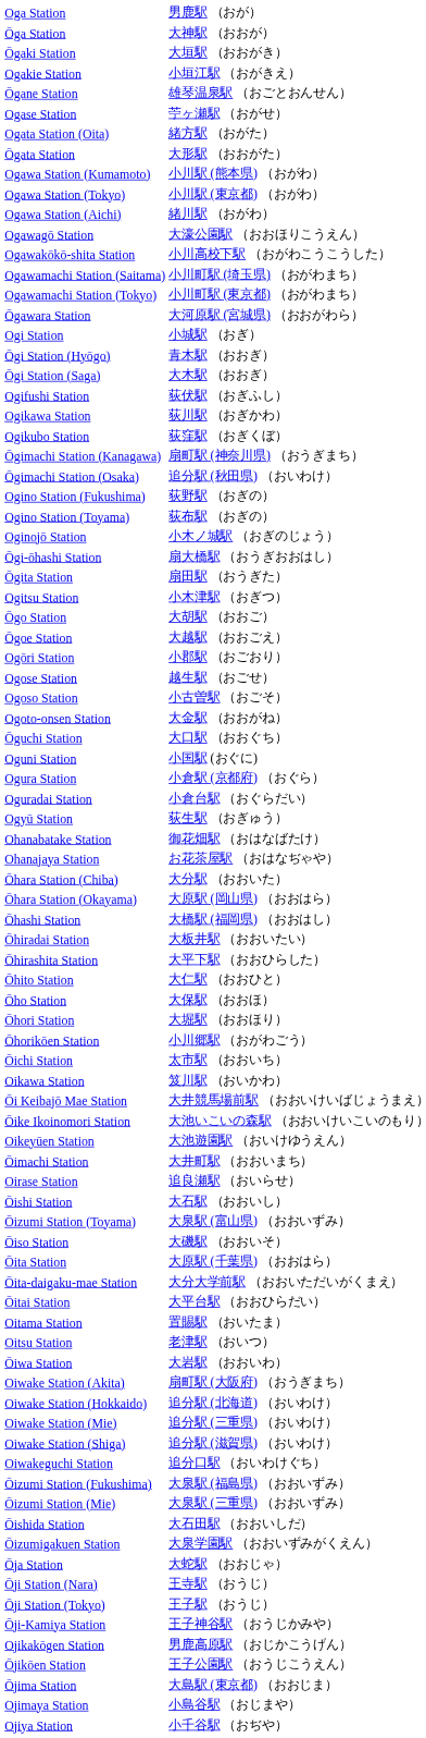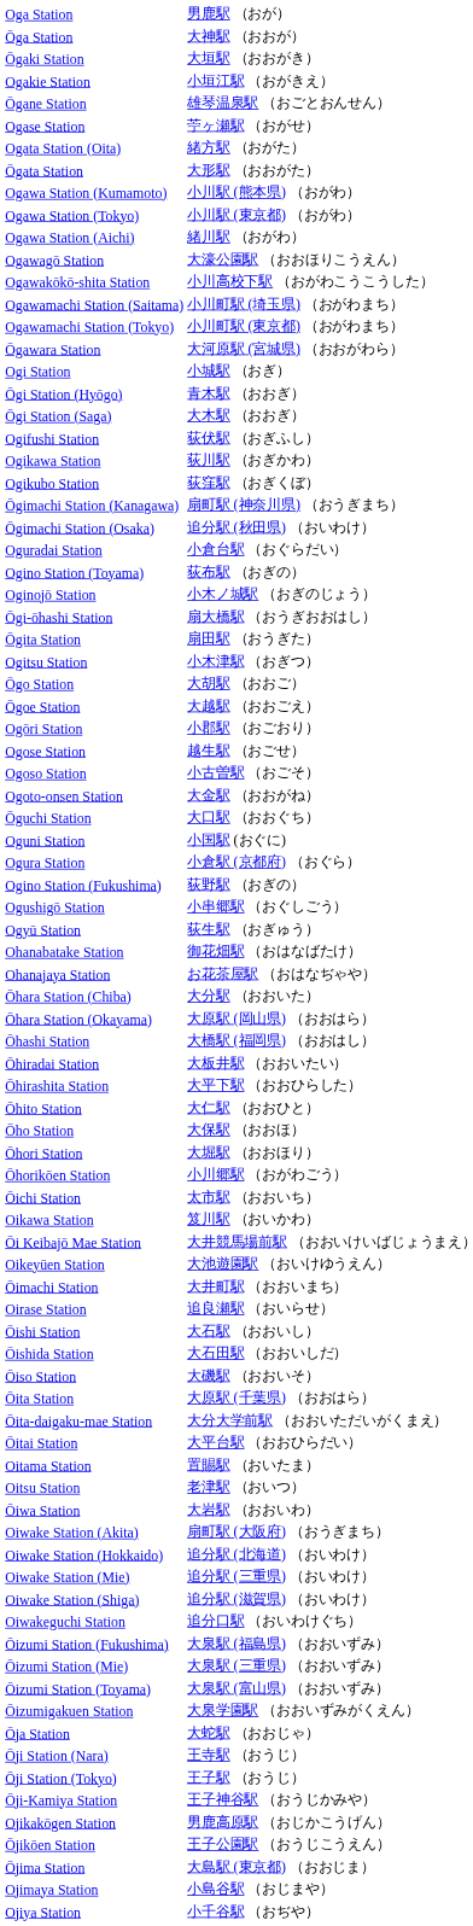rows swapped: Ogino Station (Fukushima) <-> Oguradai Station
+ row: Ogushigō Station | 小串郷駅 （おぐしごう）
- row: Ōike Ikoinomori Station | 大池いこいの森駅 （おおいけいこいのもり）
rows swapped: Ōishida Station <-> Ōizumi Station (Toyama)
